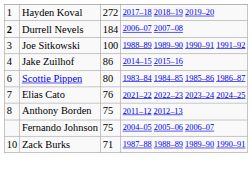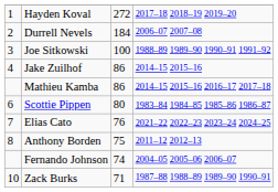Durrell Nevels | column 1: bold -> normal
+ row: Mathieu Kamba | 86 | 2014–15 2015–16 2016–17 2017–18
Fernando Johnson | column 3: 75 -> 74
